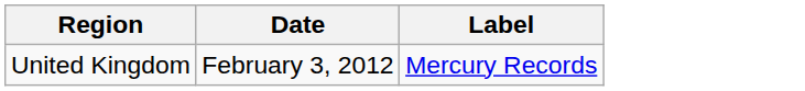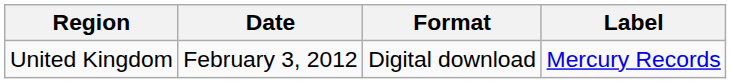+ column: Format | Digital download
